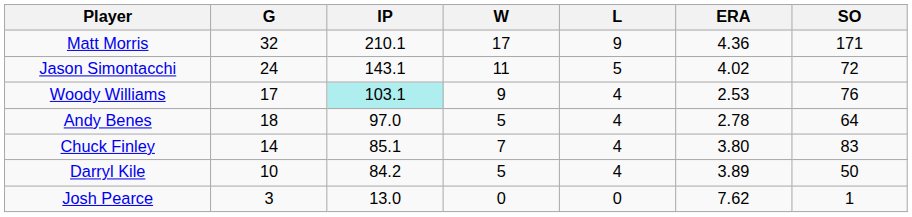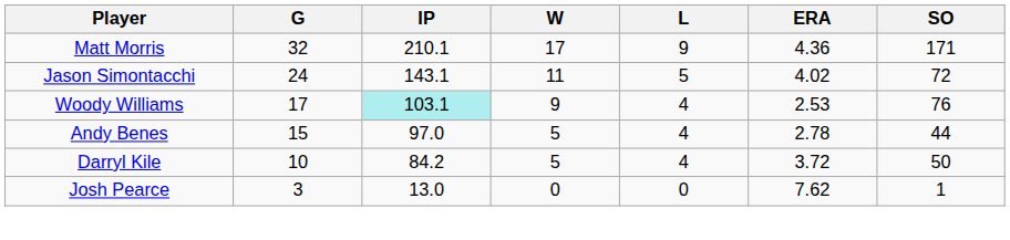Andy Benes | G: 18 -> 15
Andy Benes | SO: 64 -> 44
- row: Chuck Finley | 14 | 85.1 | 7 | 4 | 3.80 | 83
Darryl Kile | ERA: 3.89 -> 3.72
